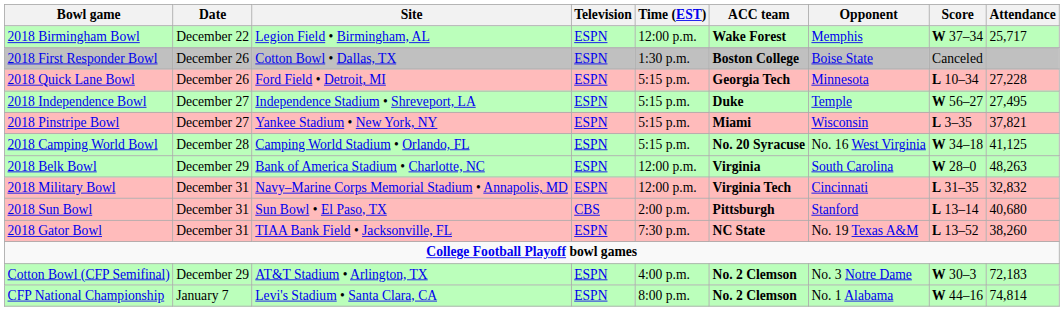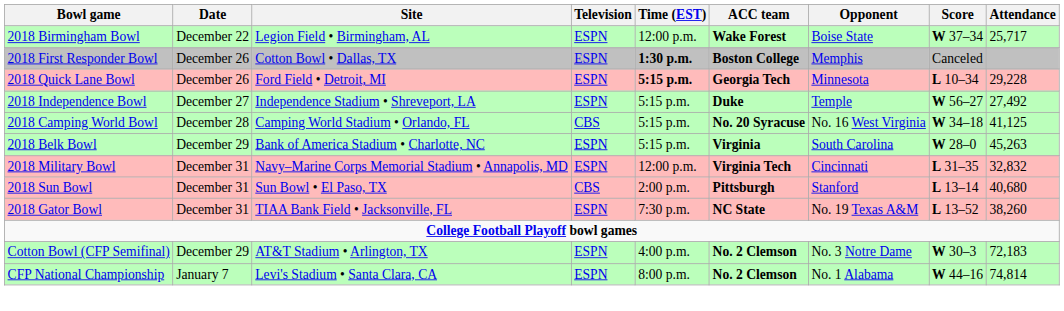2018 Birmingham Bowl | Opponent: Memphis -> Boise State
2018 First Responder Bowl | Time (EST): normal -> bold
2018 First Responder Bowl | Opponent: Boise State -> Memphis
2018 Quick Lane Bowl | Time (EST): normal -> bold
2018 Quick Lane Bowl | Attendance: 27,228 -> 29,228
2018 Independence Bowl | Attendance: 27,495 -> 27,492
- row: 2018 Pinstripe Bowl | December 27 | Yankee Stadium • New York, NY | ESPN | 5:15 p.m. | Miami | Wisconsin | L 3–35 | 37,821
2018 Camping World Bowl | Television: ESPN -> CBS
2018 Belk Bowl | Time (EST): 12:00 p.m. -> 5:15 p.m.
2018 Belk Bowl | Attendance: 48,263 -> 45,263
